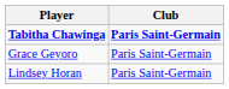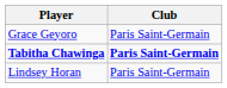rows swapped: Tabitha Chawinga <-> Grace Geyoro
